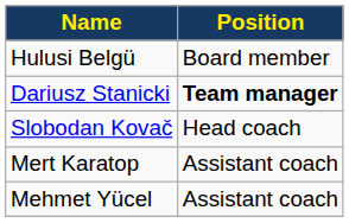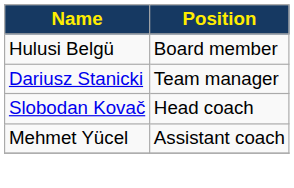Dariusz Stanicki | Position: bold -> normal
- row: Mert Karatop | Assistant coach
